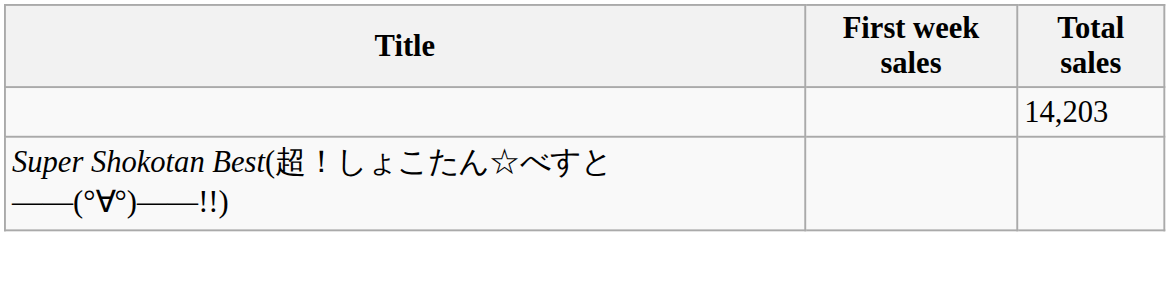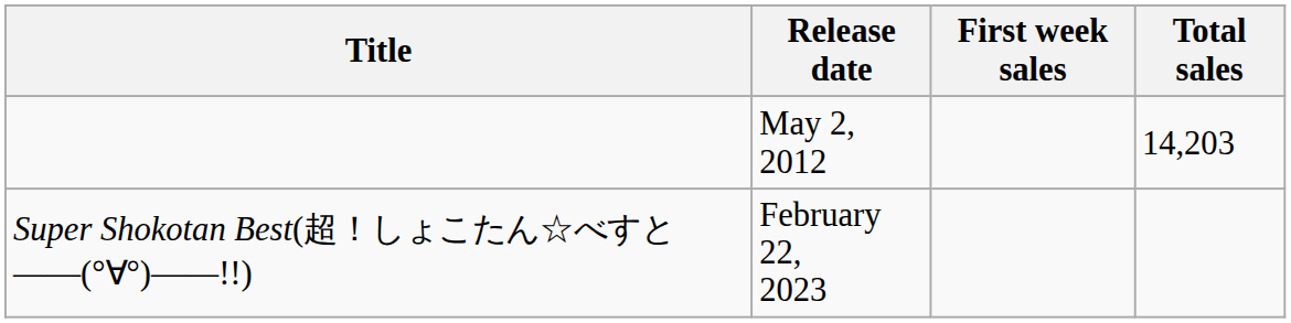+ column: Release date | May 2, 2012 | February 22, 2023
